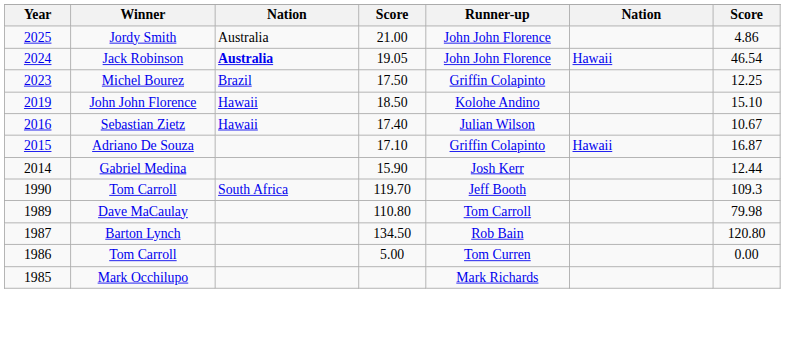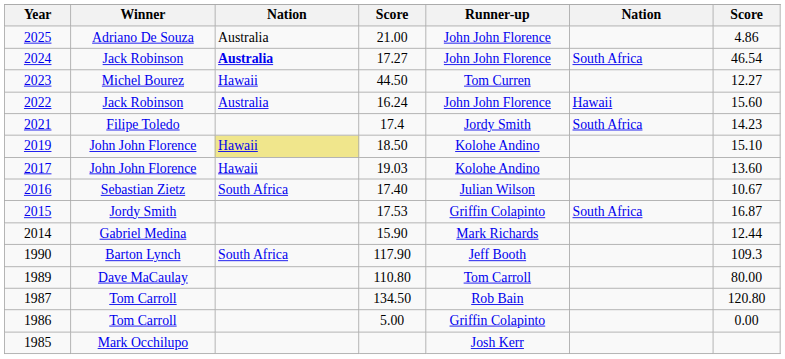2025 | Winner: Jordy Smith -> Adriano De Souza
2024 | column 4: 19.05 -> 17.27
2024 | column 6: Hawaii -> South Africa
2023 | column 3: Brazil -> Hawaii
2023 | column 4: 17.50 -> 44.50
2023 | Runner-up: Griffin Colapinto -> Tom Curren
2023 | column 7: 12.25 -> 12.27
+ row: 2022 | Jack Robinson | Australia | 16.24 | John John Florence | Hawaii | 15.60
+ row: 2021 | Filipe Toledo | 17.4 | Jordy Smith | South Africa | 14.23
2019 | column 3: no background -> khaki background
+ row: 2017 | John John Florence | Hawaii | 19.03 | Kolohe Andino | 13.60
2016 | column 3: Hawaii -> South Africa
2015 | Winner: Adriano De Souza -> Jordy Smith
2015 | column 4: 17.10 -> 17.53
2015 | column 6: Hawaii -> South Africa
2014 | Runner-up: Josh Kerr -> Mark Richards
1990 | Winner: Tom Carroll -> Barton Lynch
1990 | column 4: 119.70 -> 117.90
1989 | column 7: 79.98 -> 80.00
1987 | Winner: Barton Lynch -> Tom Carroll
1986 | Runner-up: Tom Curren -> Griffin Colapinto
1985 | Runner-up: Mark Richards -> Josh Kerr
